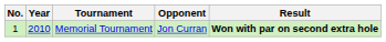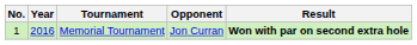Memorial Tournament | Year: 2010 -> 2016
